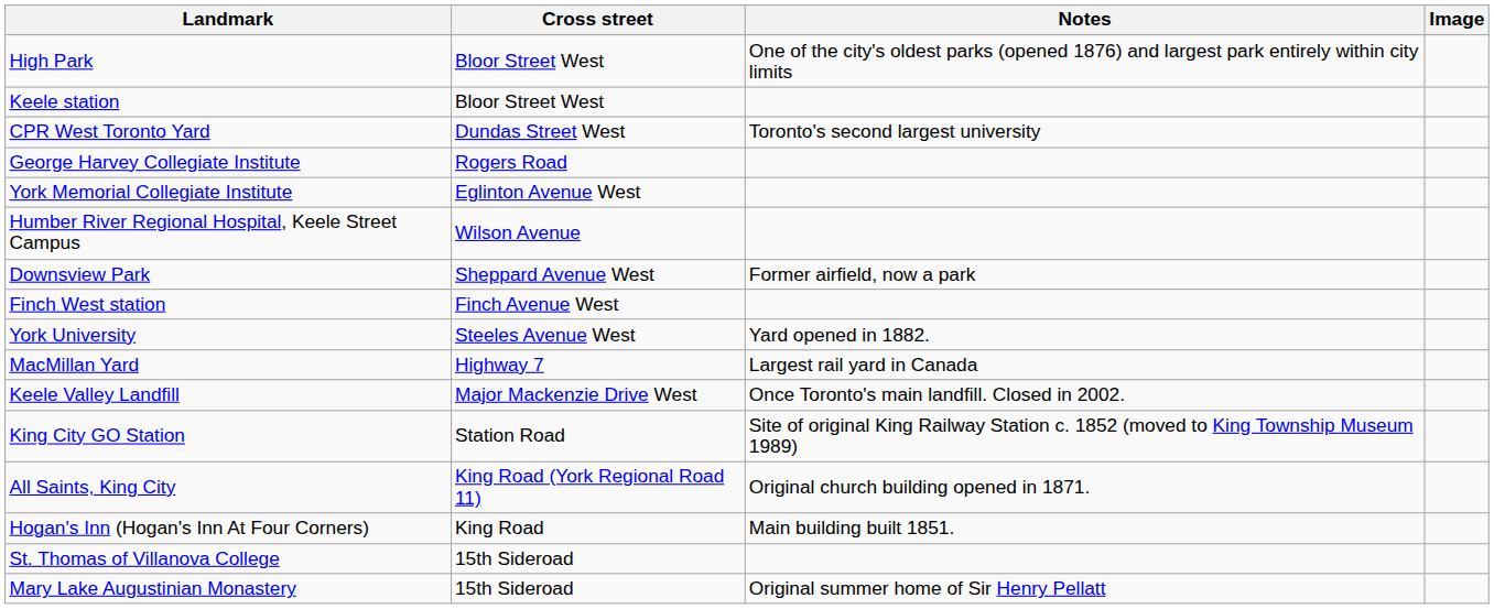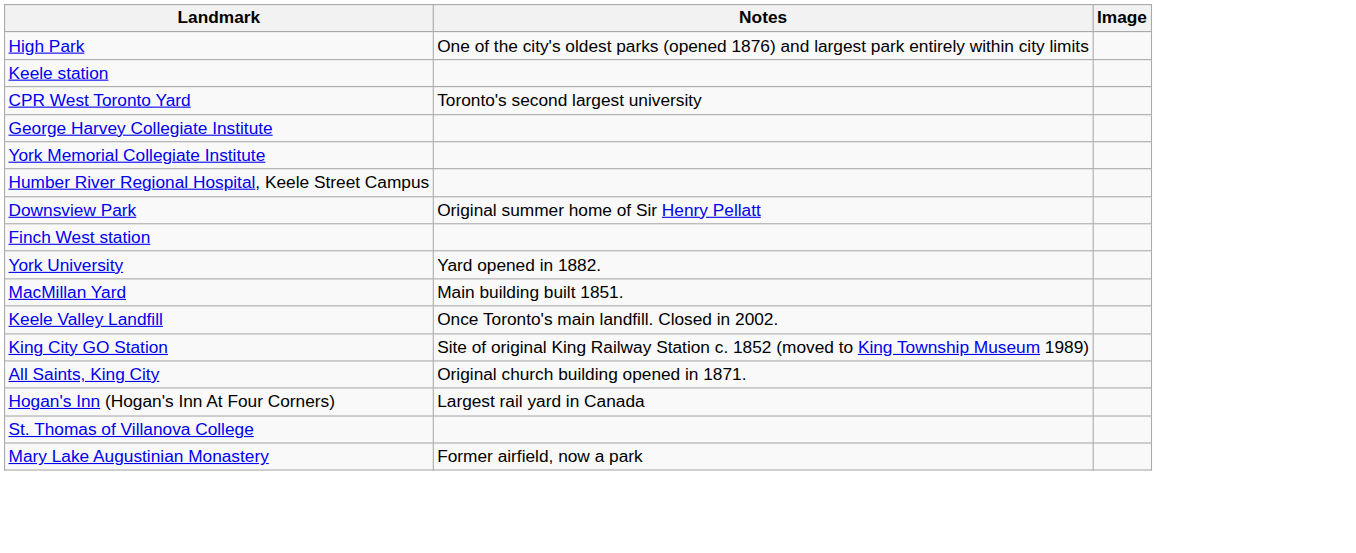- column: Cross street | Bloor Street West | Bloor Street West | Dundas Street West | Rogers Road | Eglinton Avenue West | Wilson Avenue | Sheppard Avenue West | Finch Avenue West | Steeles Avenue West | Highway 7 | Major Mackenzie Drive West | Station Road | King Road (York Regional Road 11) | King Road | 15th Sideroad | 15th Sideroad
Downsview Park | Notes: Former airfield, now a park -> Original summer home of Sir Henry Pellatt
MacMillan Yard | Notes: Largest rail yard in Canada -> Main building built 1851.
Hogan's Inn (Hogan's Inn At Four Corners) | Notes: Main building built 1851. -> Largest rail yard in Canada
Mary Lake Augustinian Monastery | Notes: Original summer home of Sir Henry Pellatt -> Former airfield, now a park
